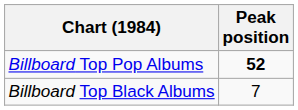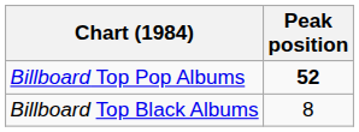Billboard Top Black Albums | Peak position: 7 -> 8
